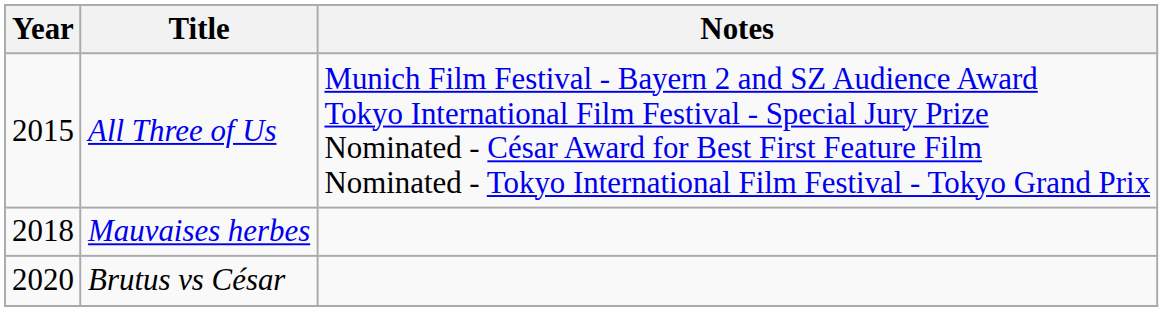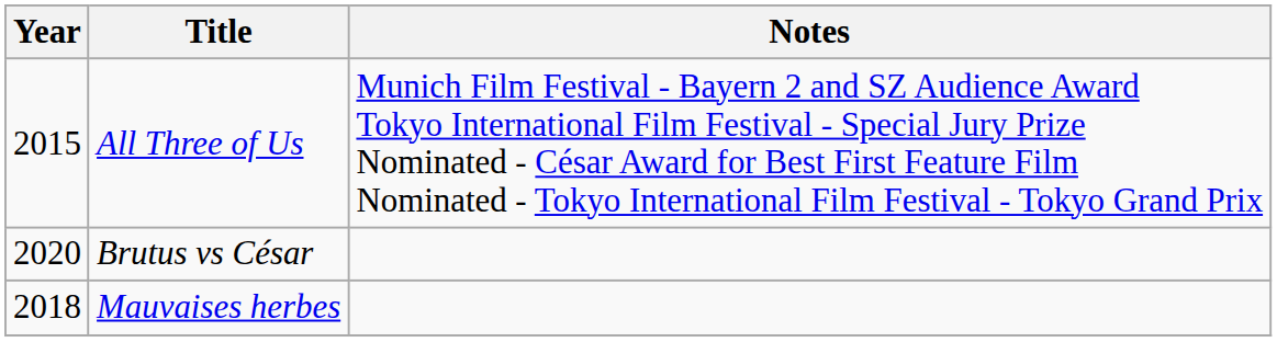rows swapped: Mauvaises herbes <-> Brutus vs César
